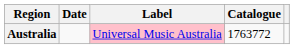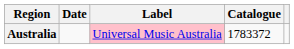Australia | Catalogue: 1763772 -> 1783372
